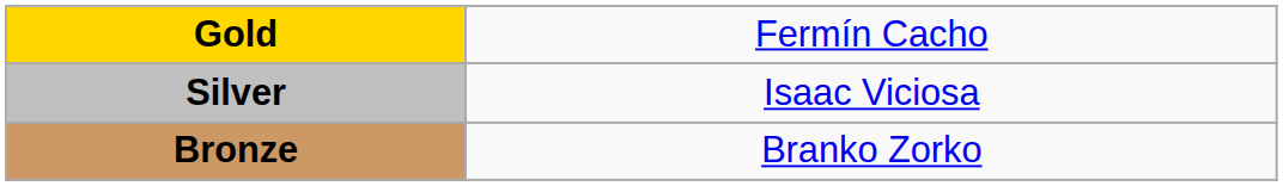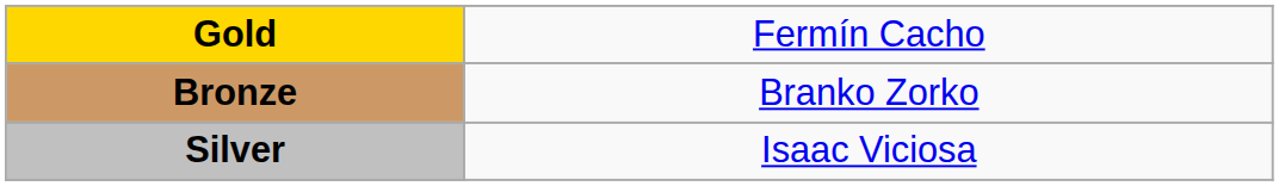rows swapped: Silver <-> Bronze
